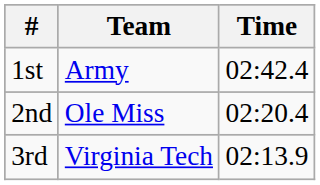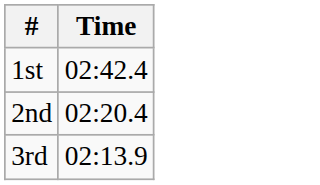- column: Team | Army | Ole Miss | Virginia Tech
